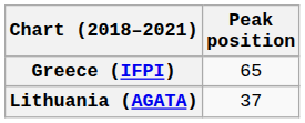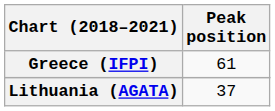Greece (IFPI) | Peak position: 65 -> 61
